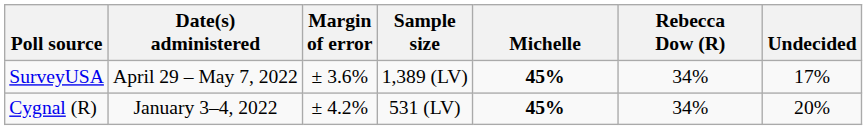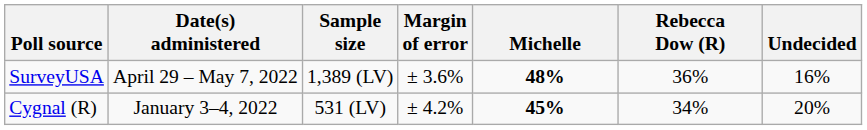columns swapped: Sample size <-> Margin of error
SurveyUSA | Michelle: 45% -> 48%
SurveyUSA | Rebecca Dow (R): 34% -> 36%
SurveyUSA | Undecided: 17% -> 16%
